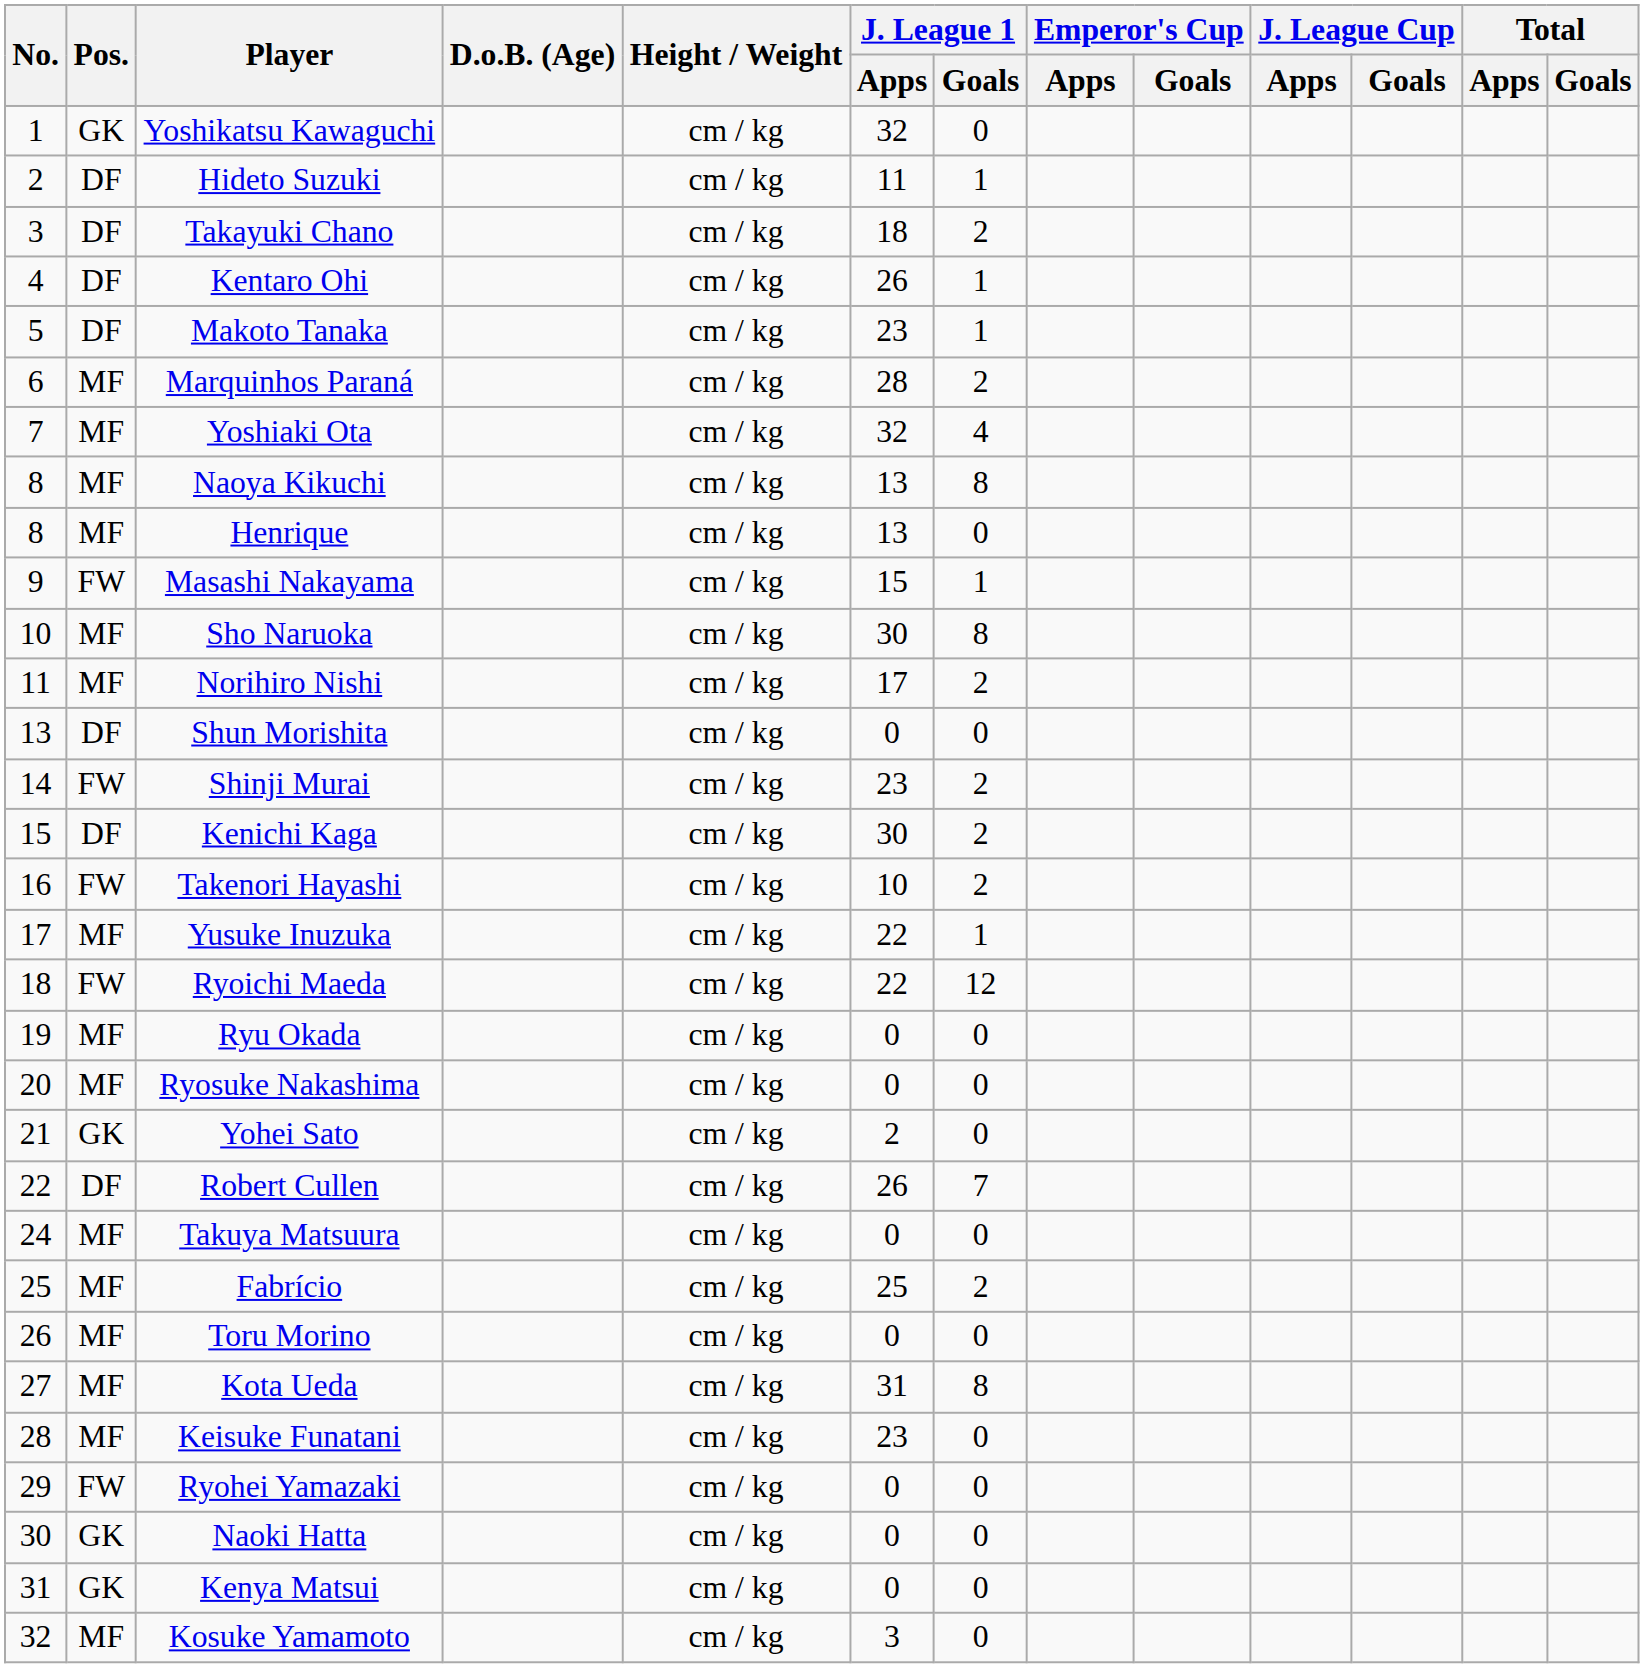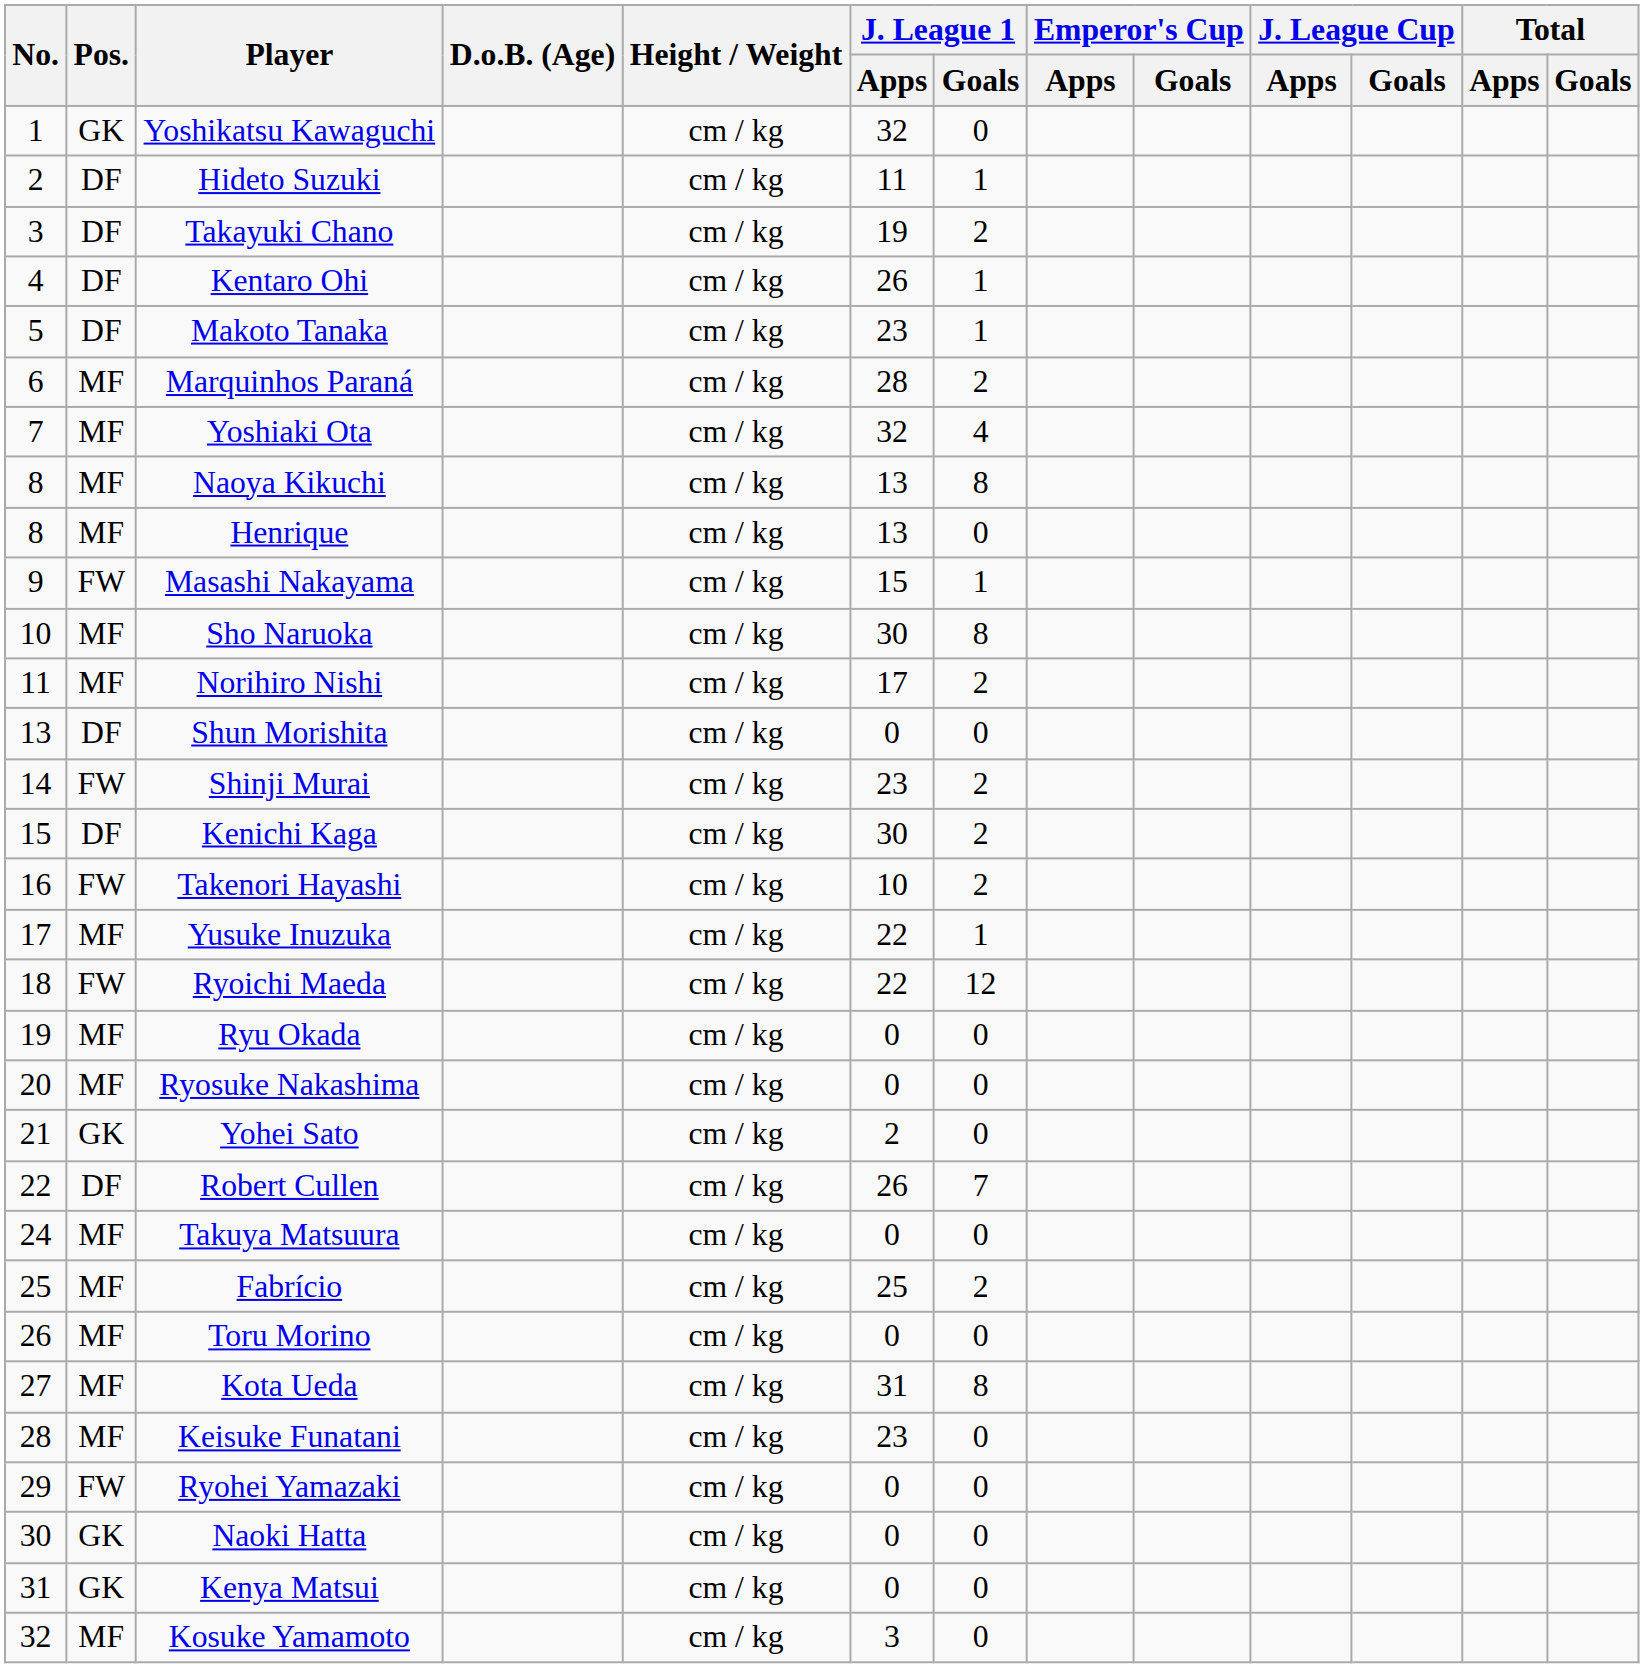Takayuki Chano | J. League 1 / Apps: 18 -> 19
